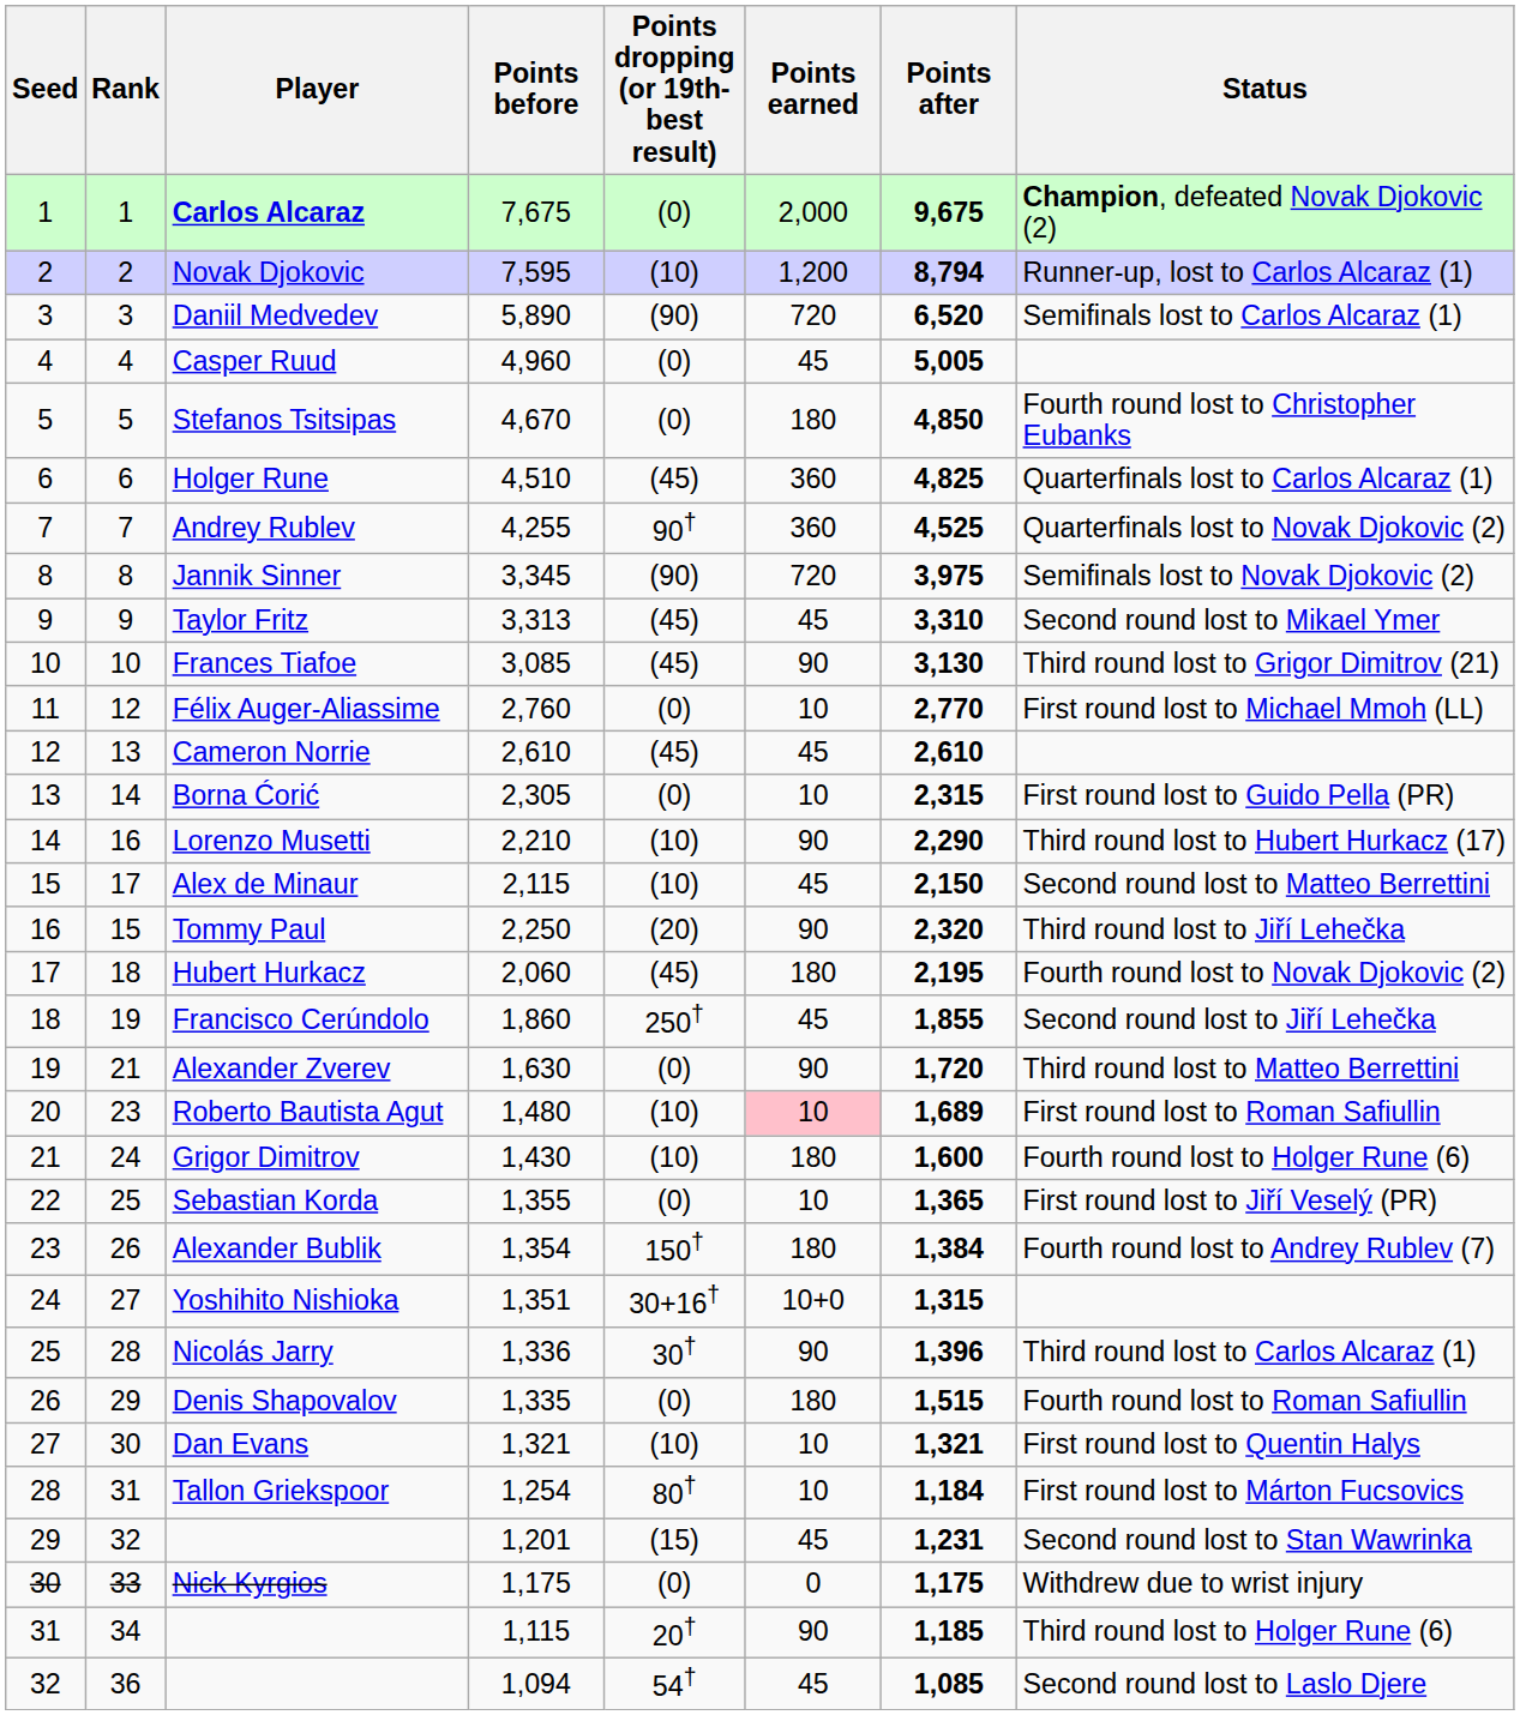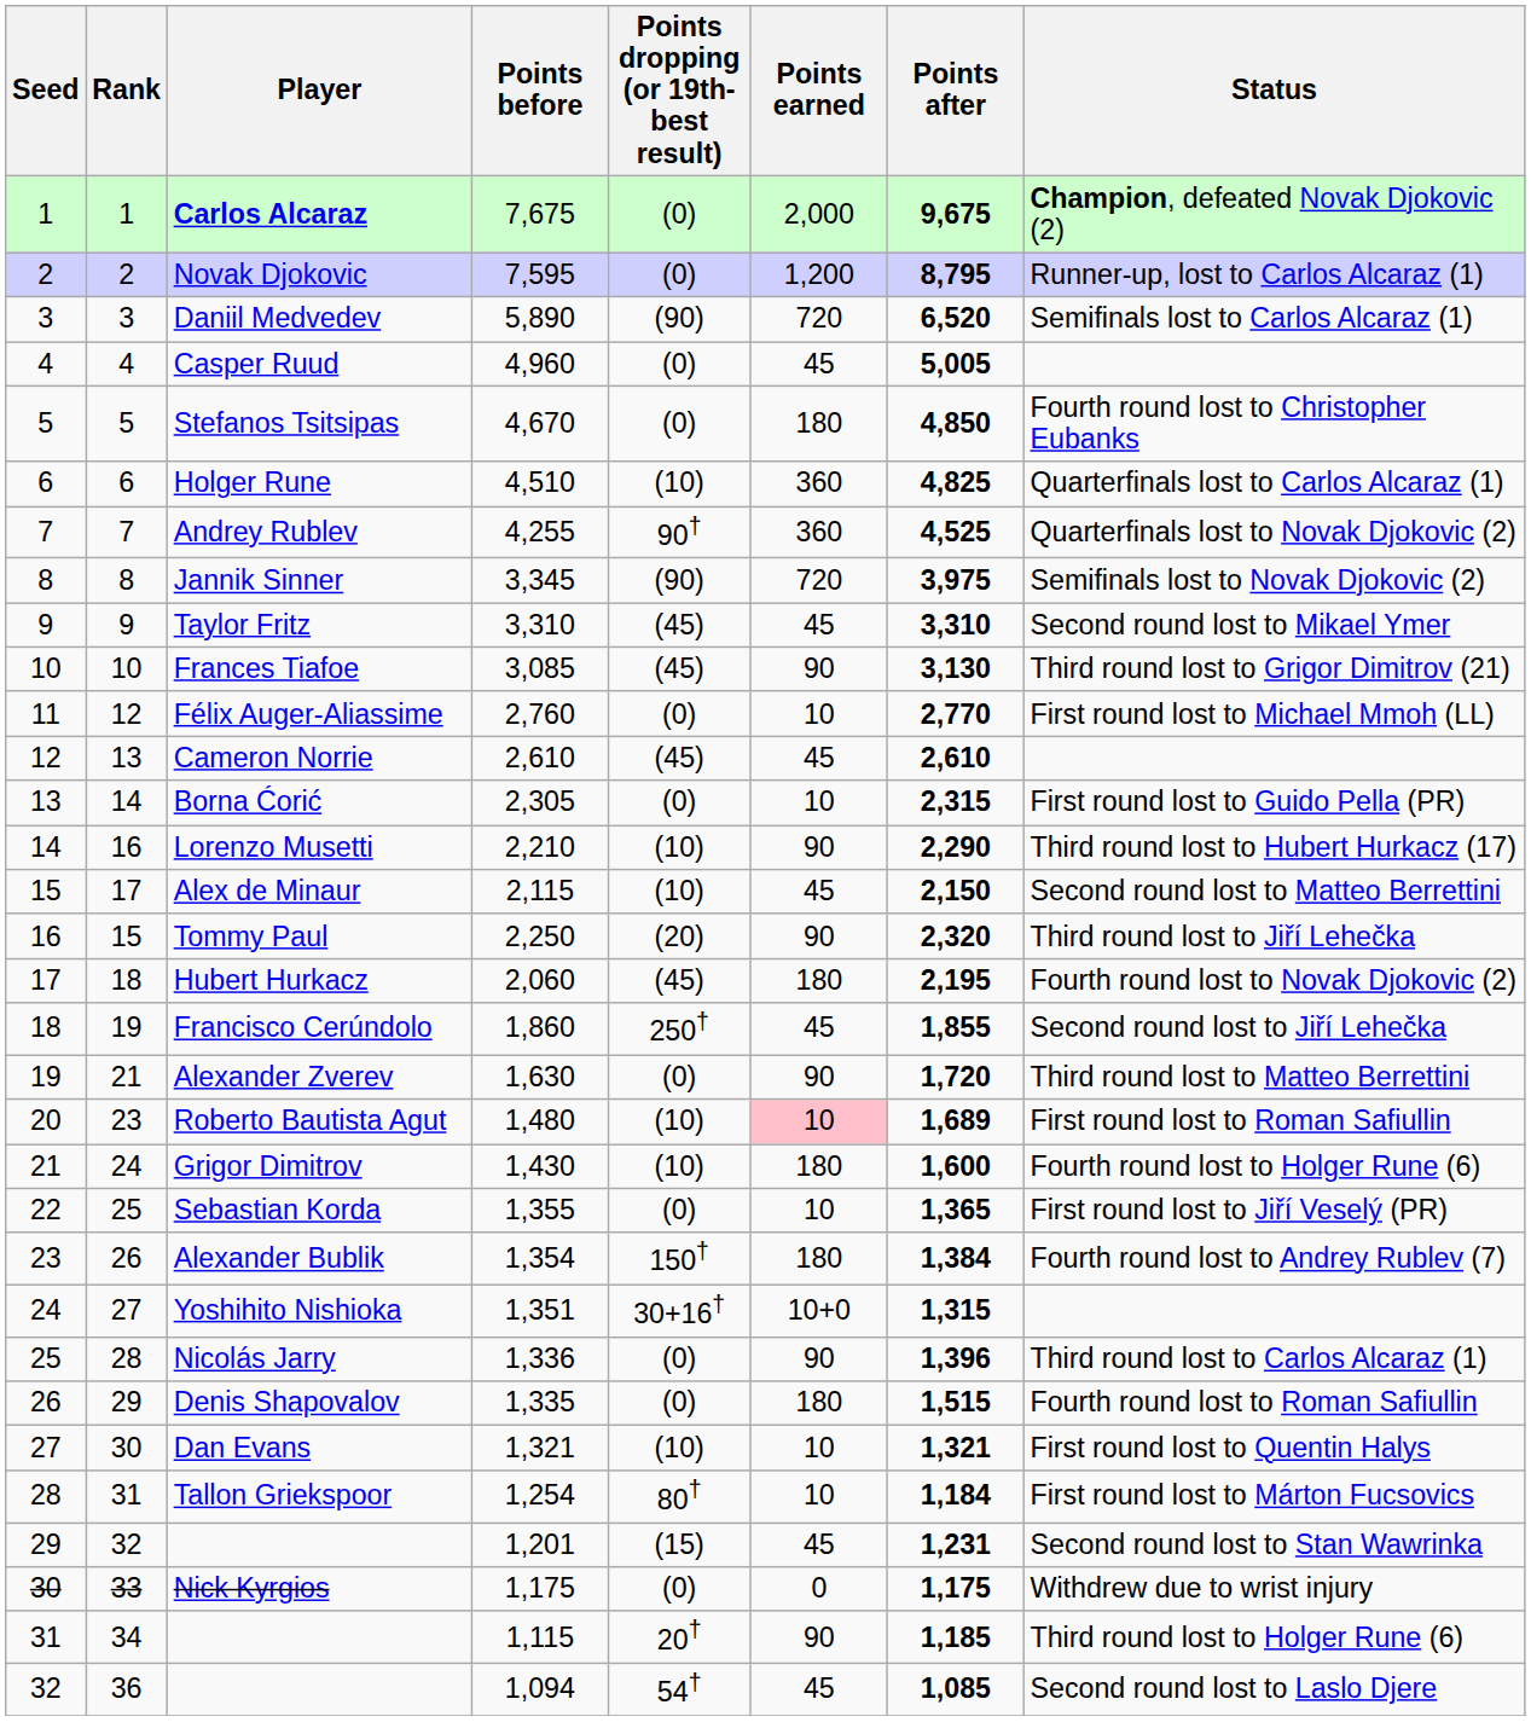Novak Djokovic | Points dropping (or 19th-best result): (10) -> (0)
Novak Djokovic | Points after: 8,794 -> 8,795
Holger Rune | Points dropping (or 19th-best result): (45) -> (10)
Taylor Fritz | Points before: 3,313 -> 3,310
Nicolás Jarry | Points dropping (or 19th-best result): 30† -> (0)
